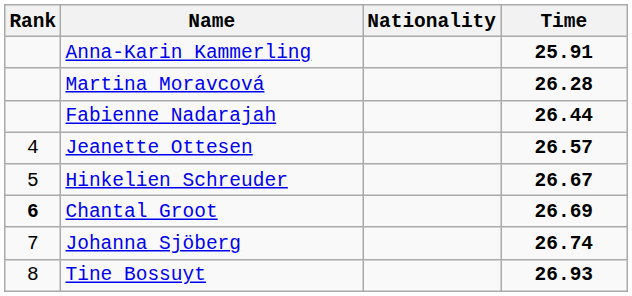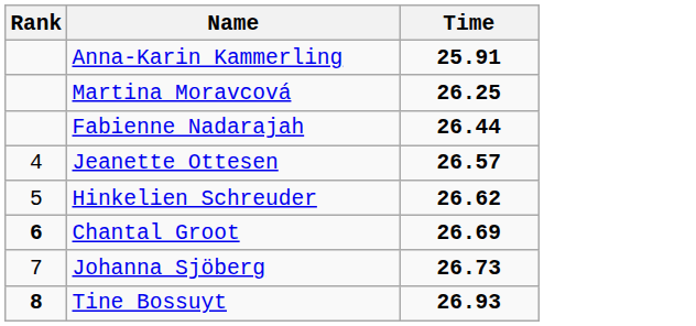- column: Nationality
Martina Moravcová | Time: 26.28 -> 26.25
Hinkelien Schreuder | Time: 26.67 -> 26.62
Johanna Sjöberg | Time: 26.74 -> 26.73
Tine Bossuyt | Rank: normal -> bold
